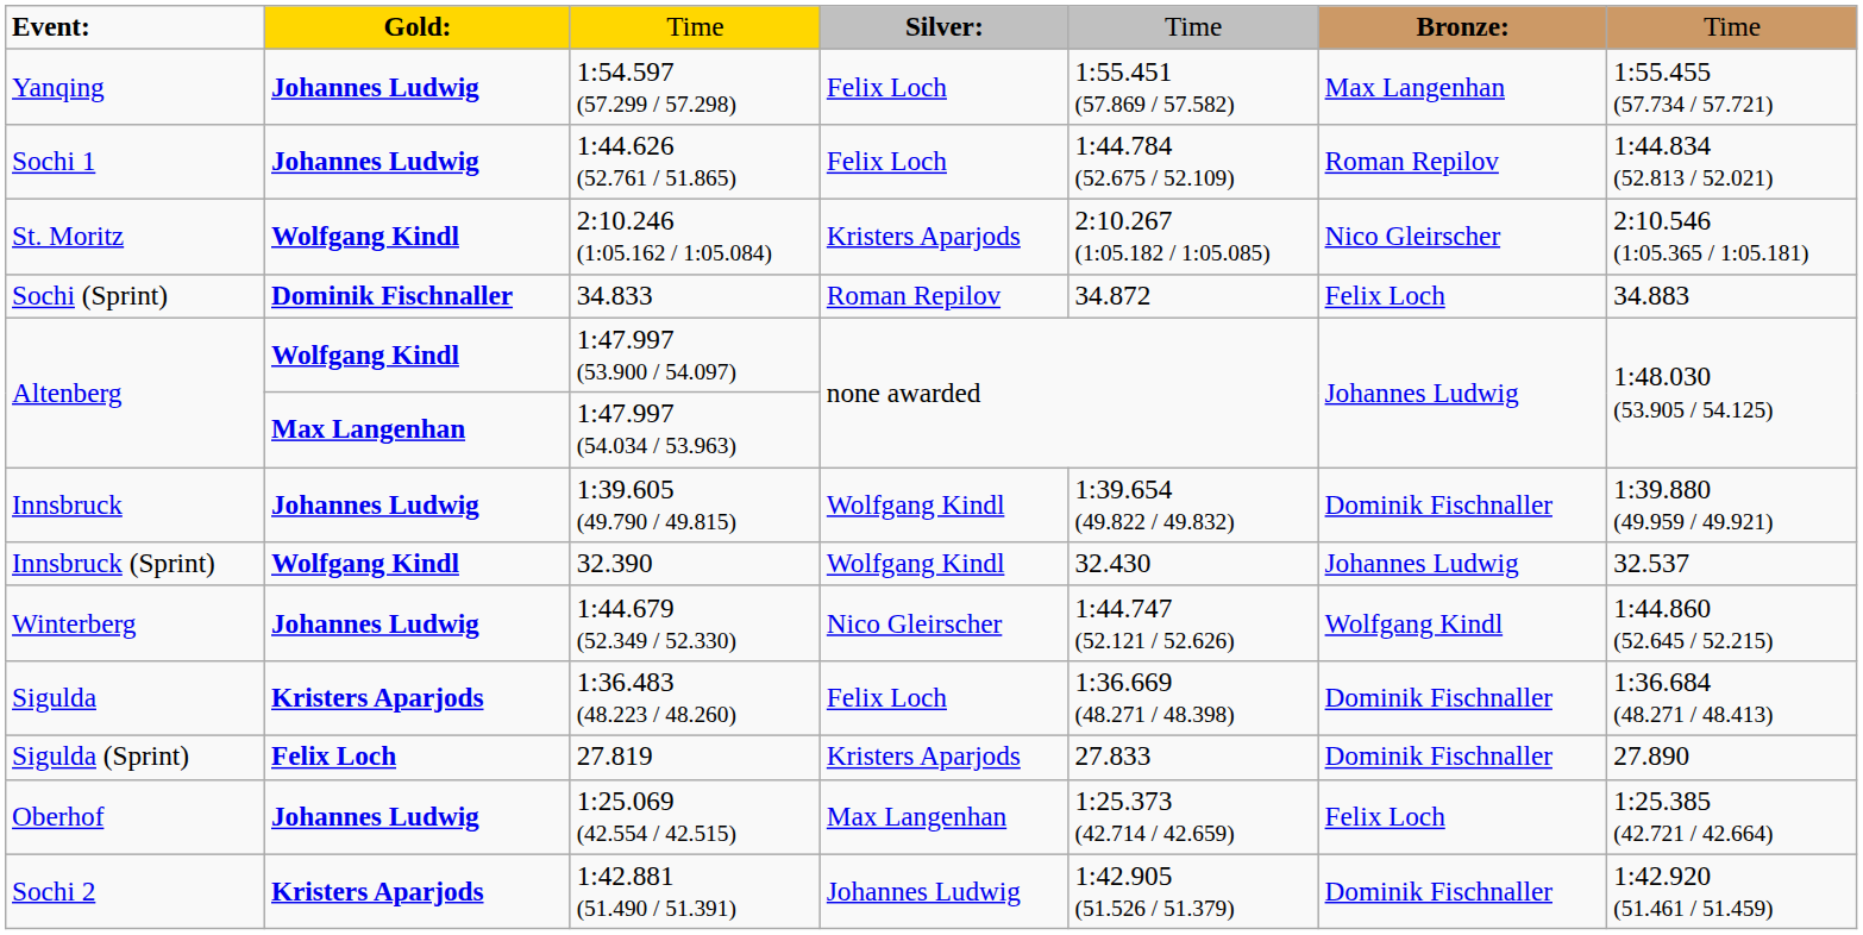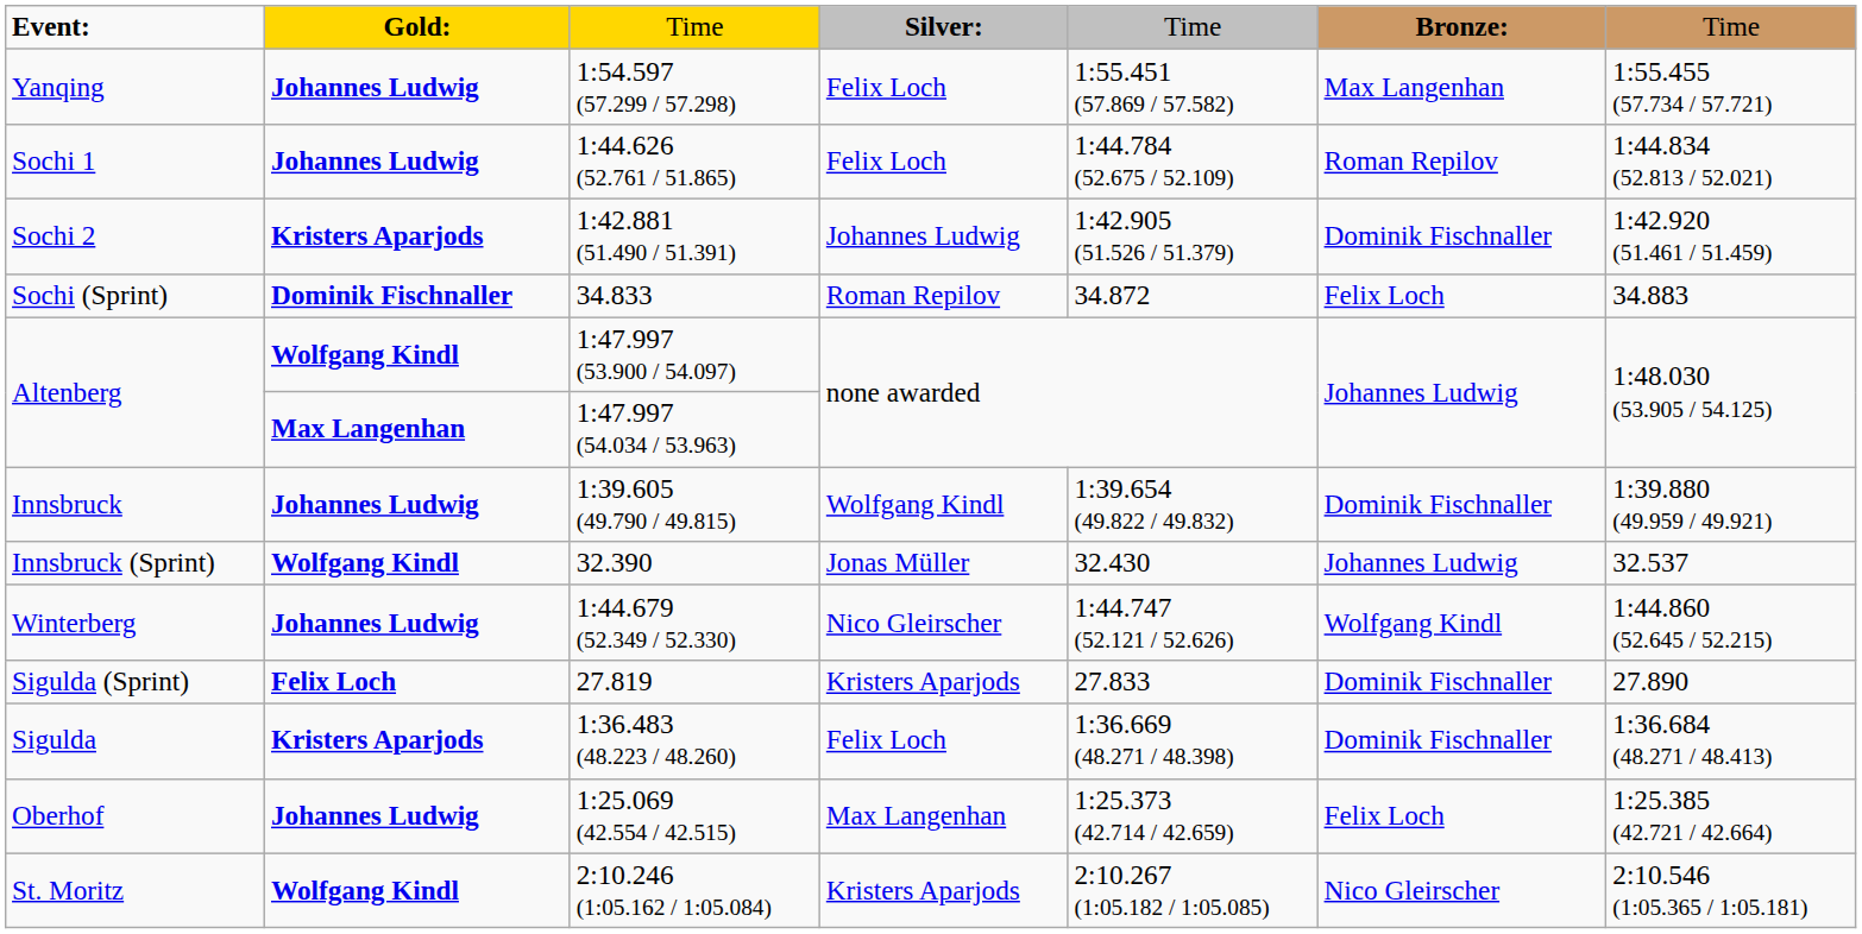rows swapped: Sochi 2 <-> St. Moritz
Innsbruck (Sprint) | column 4: Wolfgang Kindl -> Jonas Müller
rows swapped: Sigulda <-> Sigulda (Sprint)
